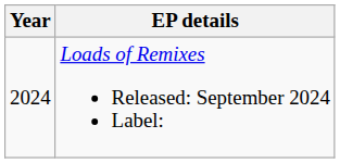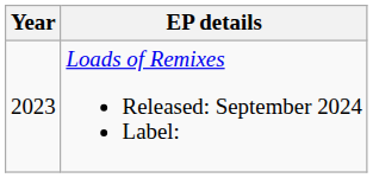Loads of Remixes Released: September 2024 Label: | Year: 2024 -> 2023
